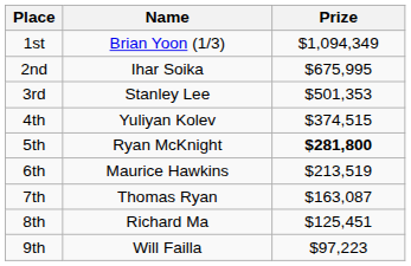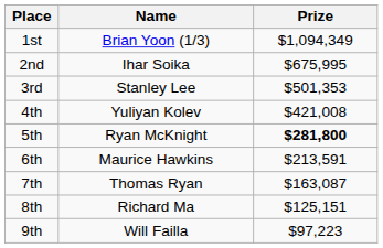4th | Prize: $374,515 -> $421,008
6th | Prize: $213,519 -> $213,591
8th | Prize: $125,451 -> $125,151
